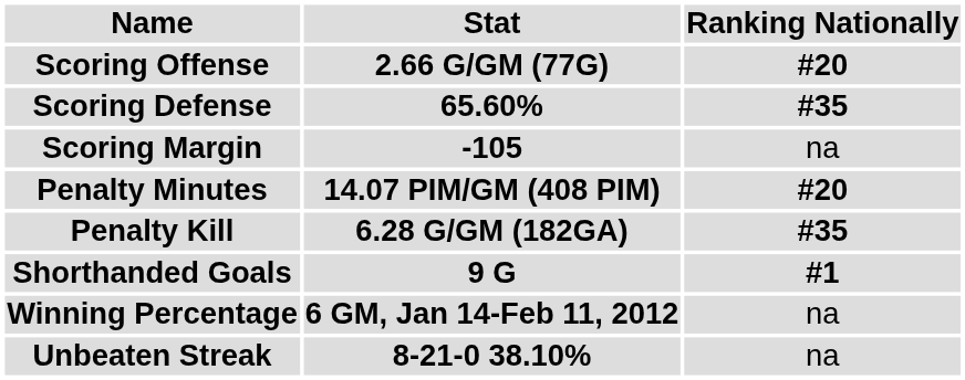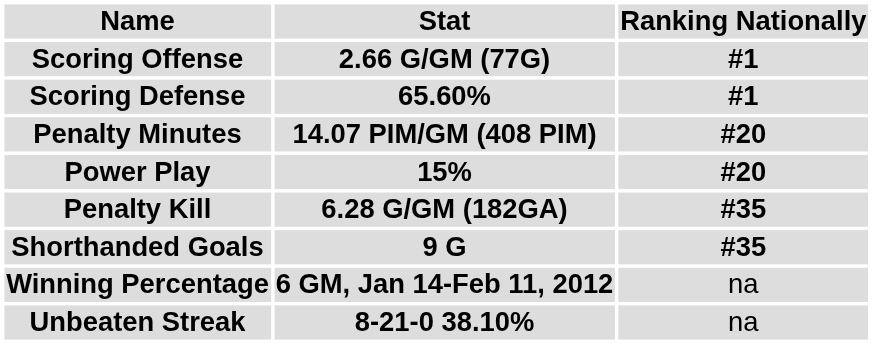Scoring Offense | Ranking Nationally: #20 -> #1
Scoring Defense | Ranking Nationally: #35 -> #1
- row: Scoring Margin | -105 | na
+ row: Power Play | 15% | #20
Shorthanded Goals | Ranking Nationally: #1 -> #35
